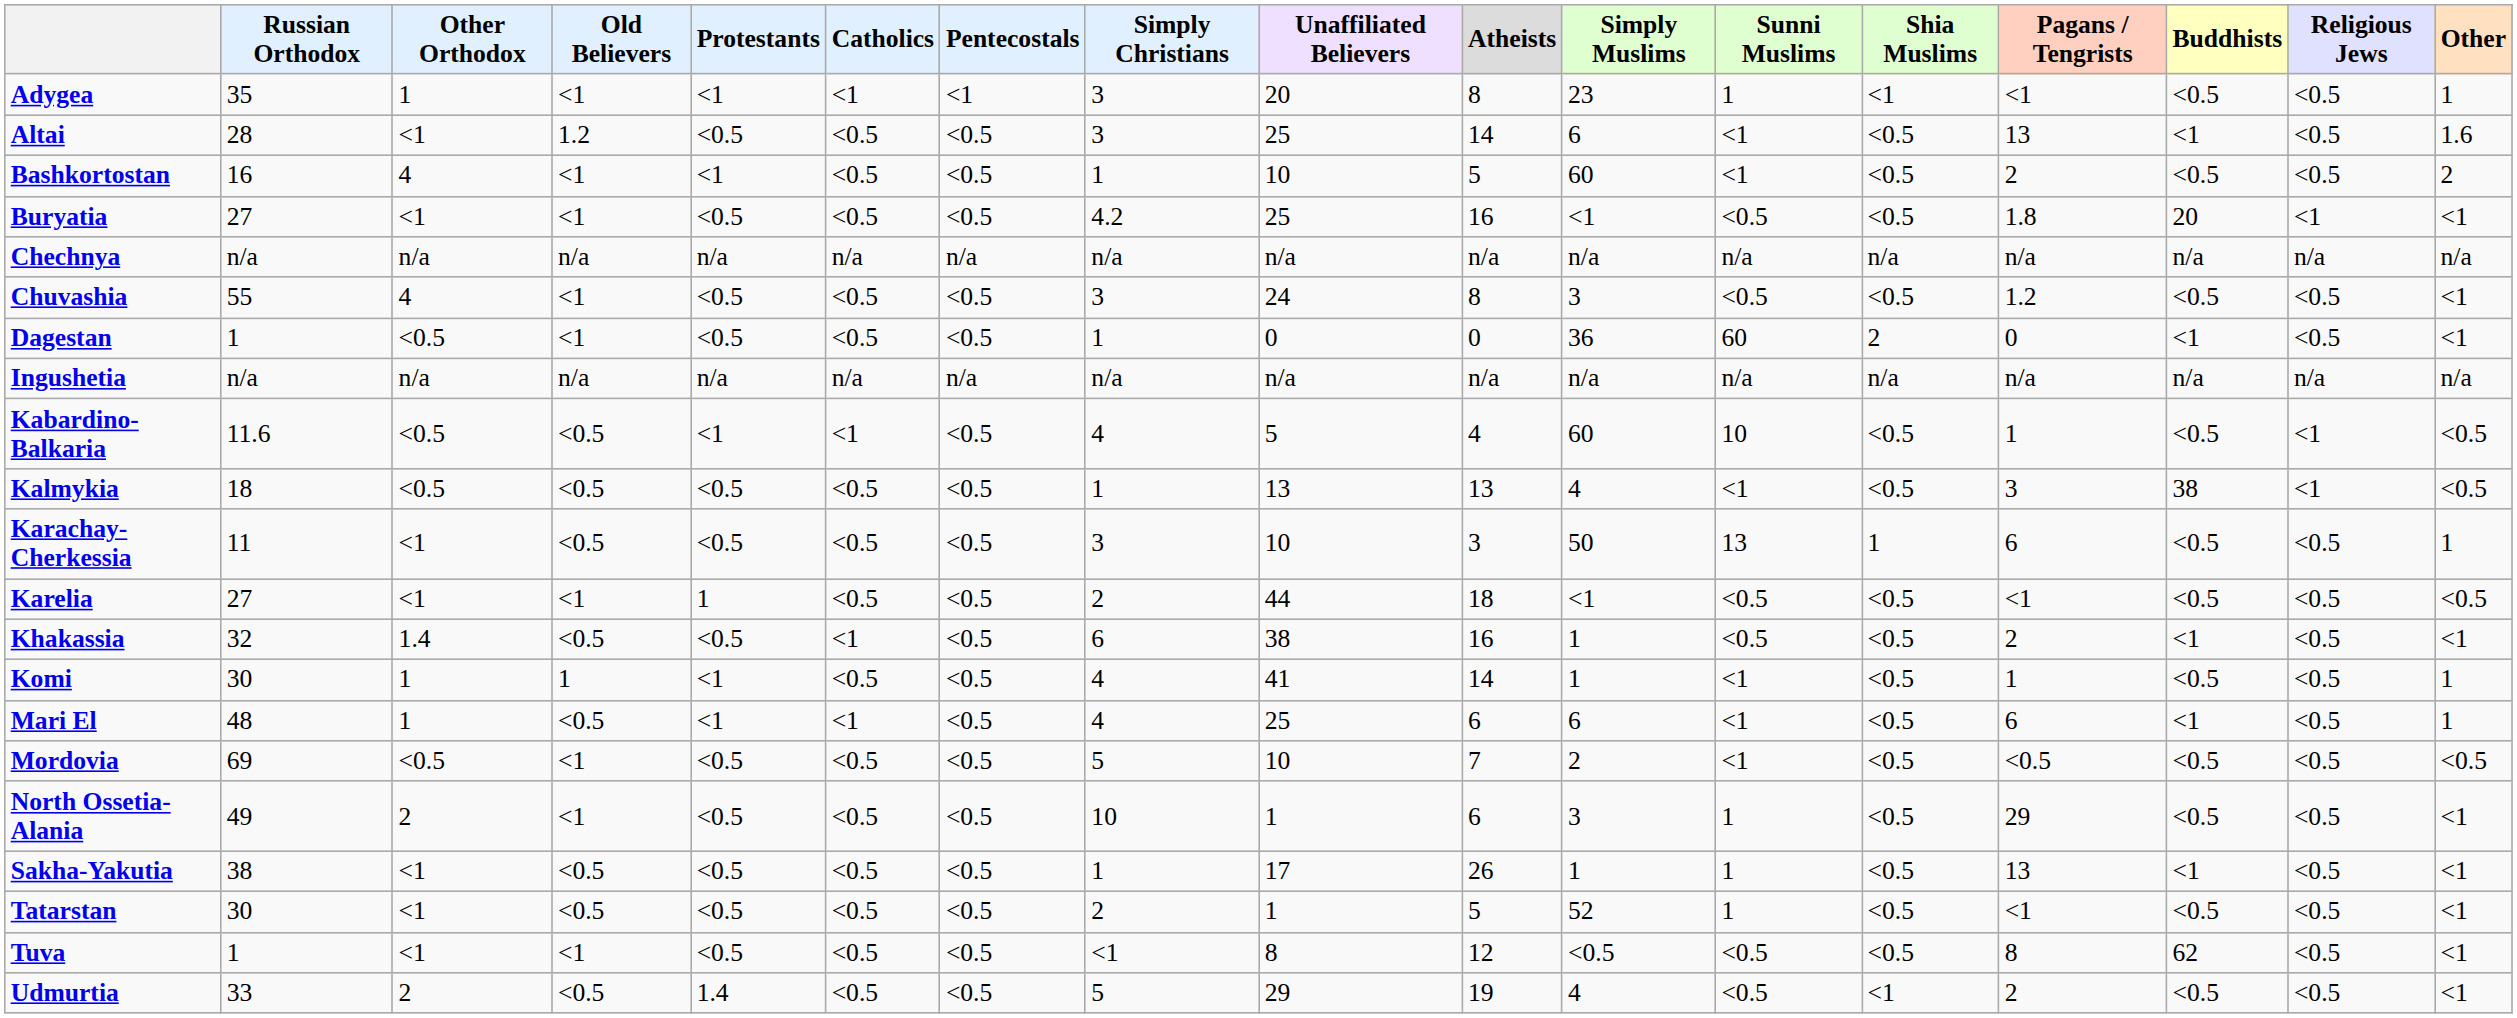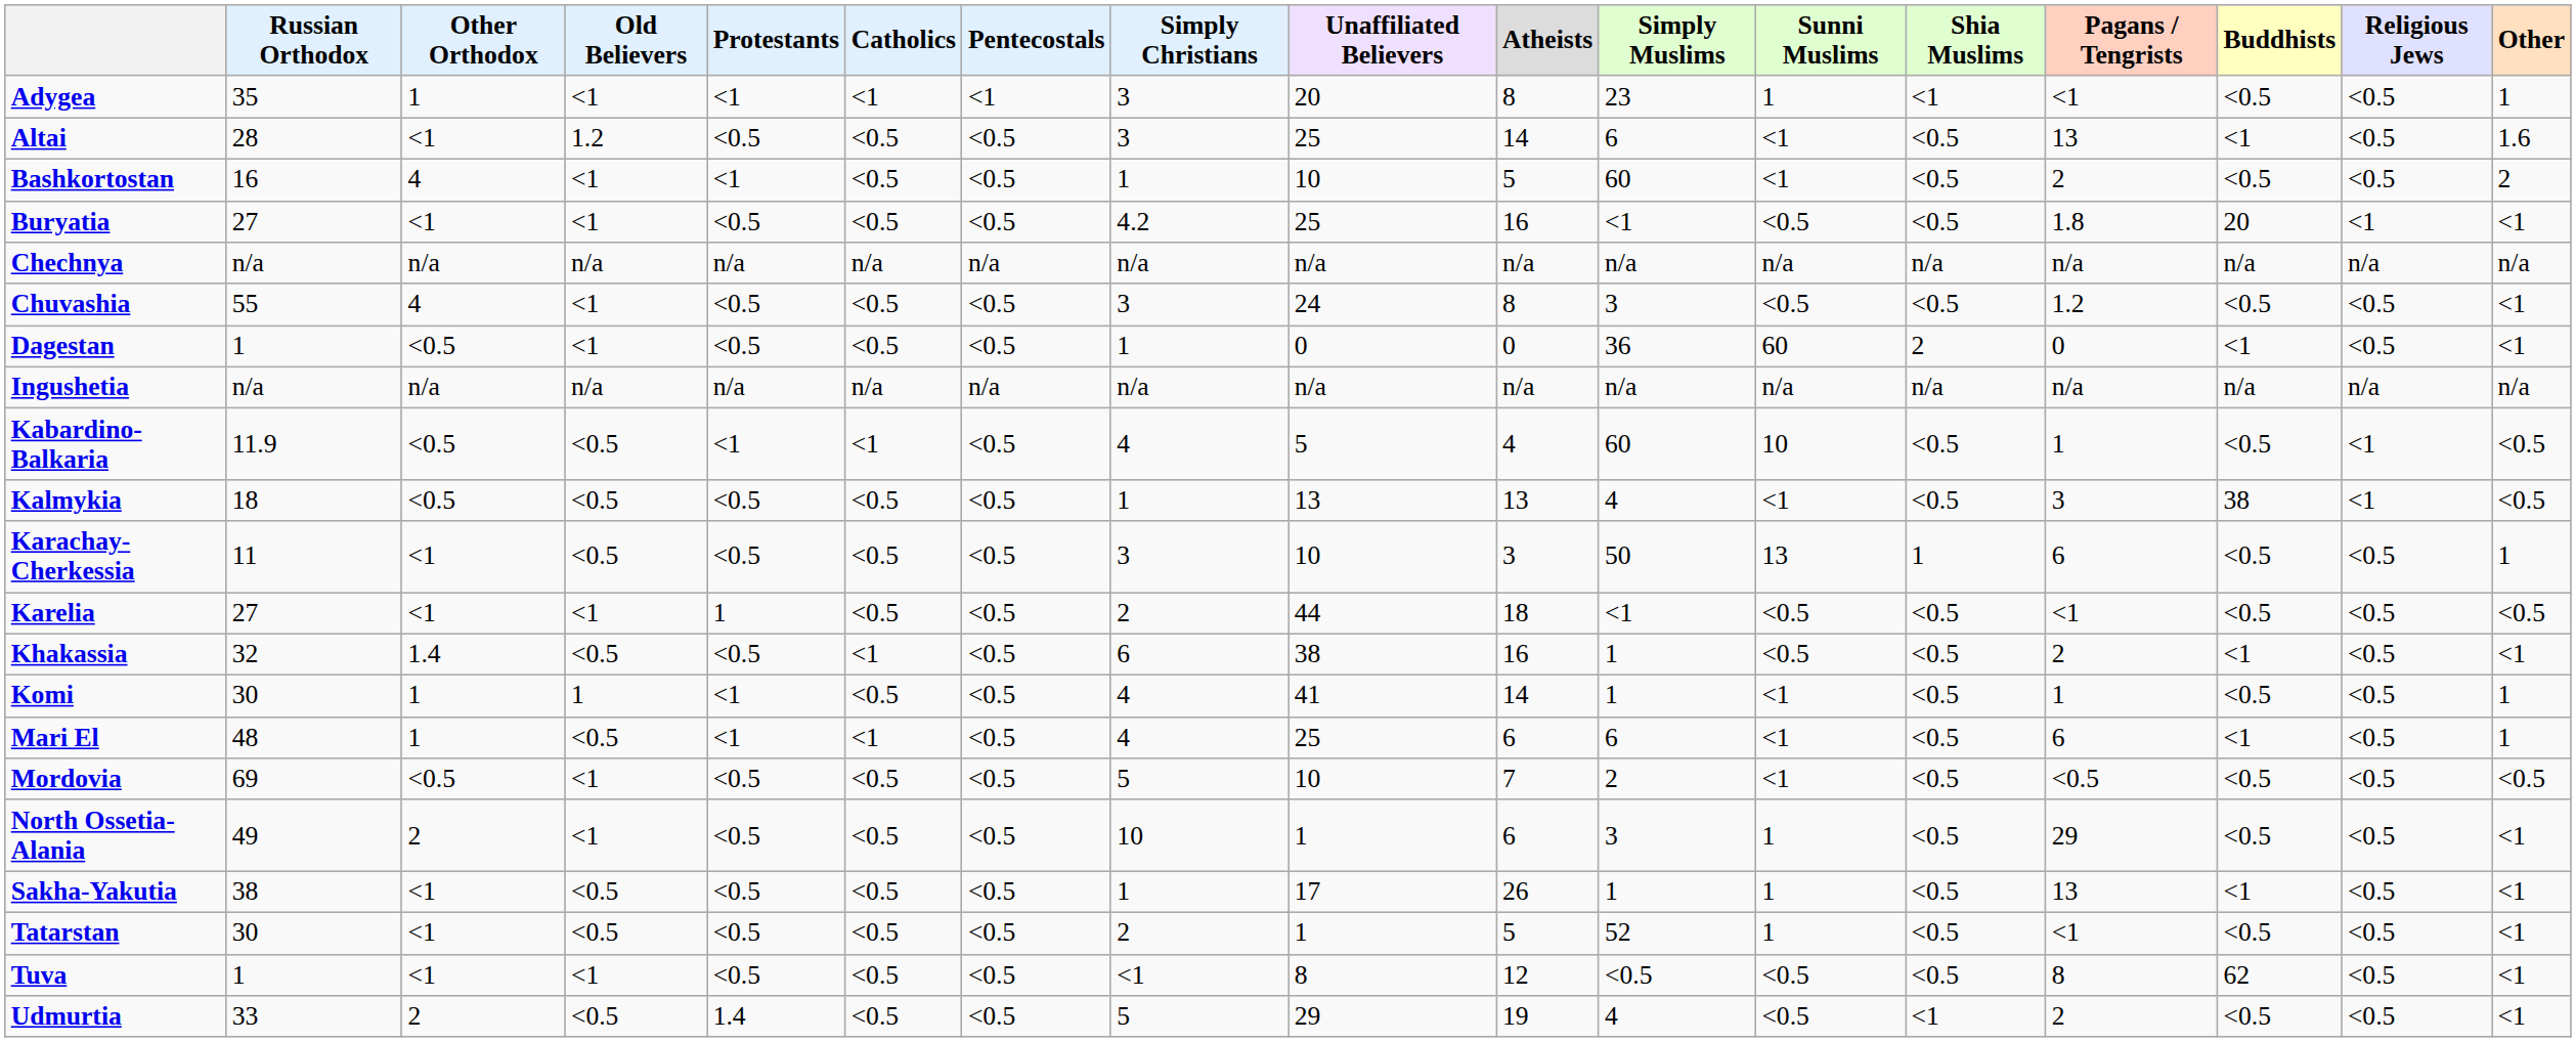Kabardino-Balkaria | Russian Orthodox: 11.6 -> 11.9
